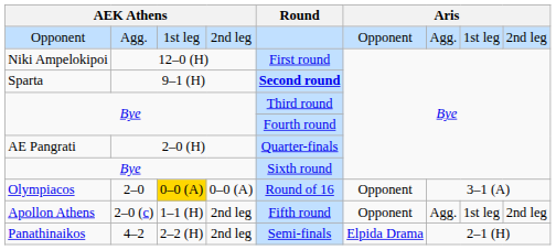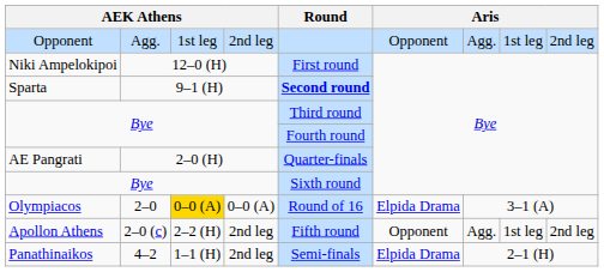Olympiacos | column 6: Opponent -> Elpida Drama
Apollon Athens | column 3: 1–1 (H) -> 2–2 (H)
Panathinaikos | column 3: 2–2 (H) -> 1–1 (H)
